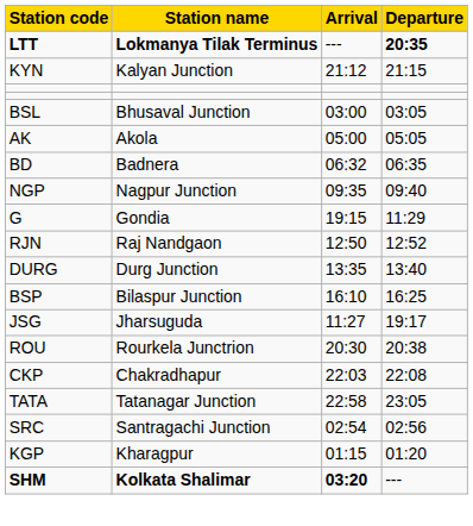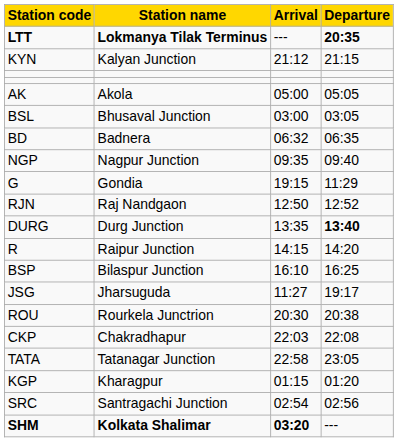rows swapped: BSL <-> AK
DURG | Departure: normal -> bold
+ row: R | Raipur Junction | 14:15 | 14:20
rows swapped: KGP <-> SRC
